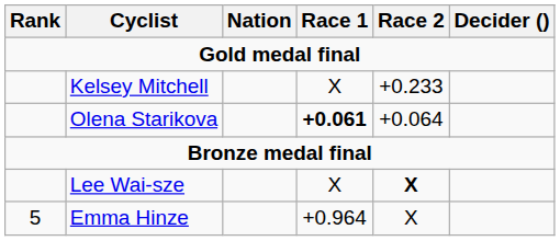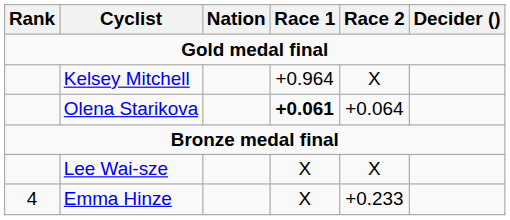Kelsey Mitchell | Race 1: X -> +0.964
Kelsey Mitchell | Race 2: +0.233 -> X
Lee Wai-sze | Race 2: bold -> normal
Emma Hinze | Rank: 5 -> 4
Emma Hinze | Race 1: +0.964 -> X
Emma Hinze | Race 2: X -> +0.233
